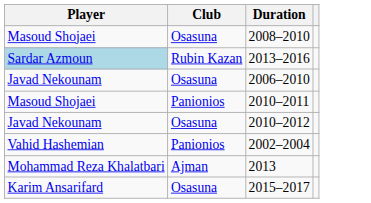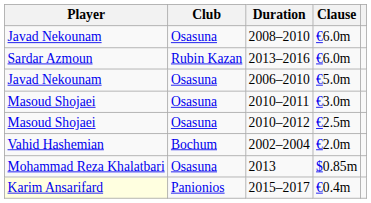+ column: Clause | €6.0m | €6.0m | €5.0m | €3.0m | €2.5m | €2.0m | $0.85m | €0.4m
2008–2010 | Player: Masoud Shojaei -> Javad Nekounam
2013–2016 | Player: lightblue background -> no background
2010–2011 | Club: Panionios -> Osasuna
2010–2012 | Player: Javad Nekounam -> Masoud Shojaei
2002–2004 | Club: Panionios -> Bochum
2013 | Club: Ajman -> Osasuna
2015–2017 | Player: no background -> lightyellow background
2015–2017 | Club: Osasuna -> Panionios
